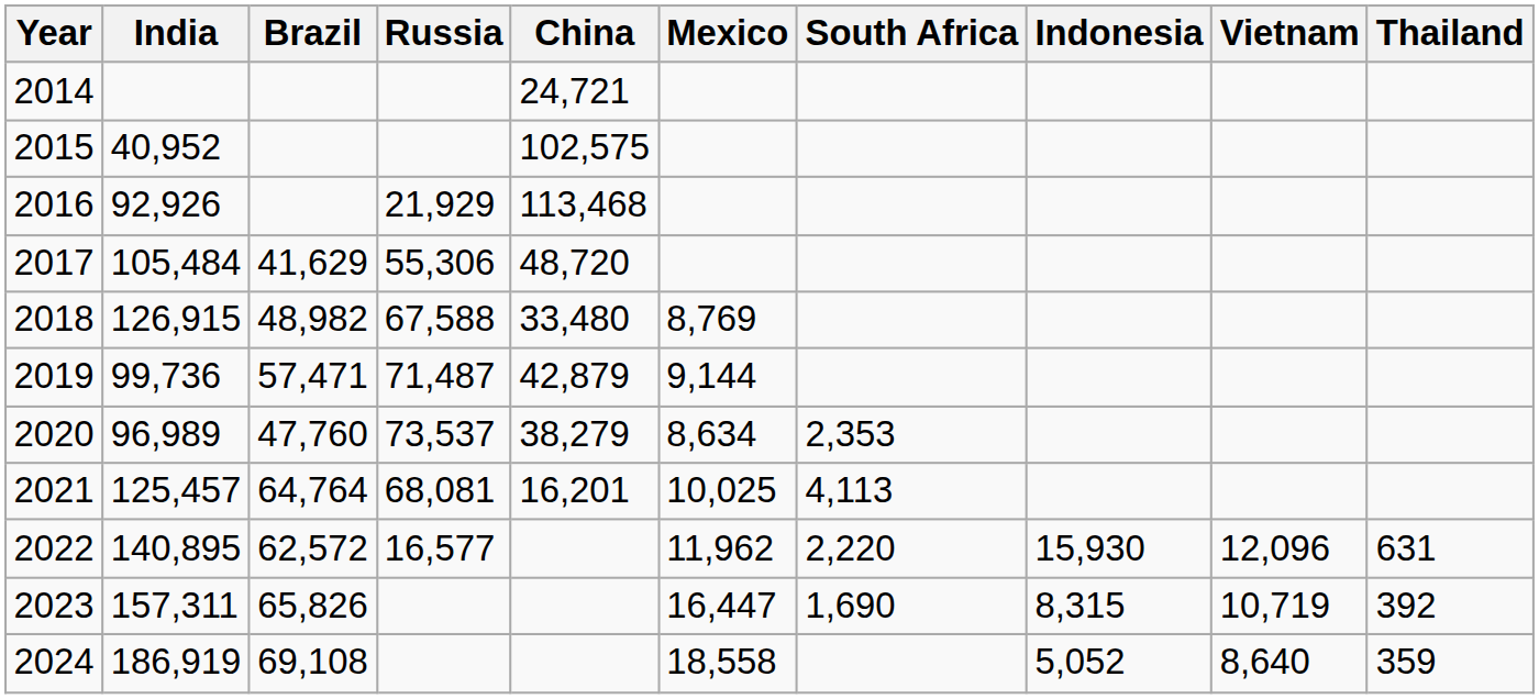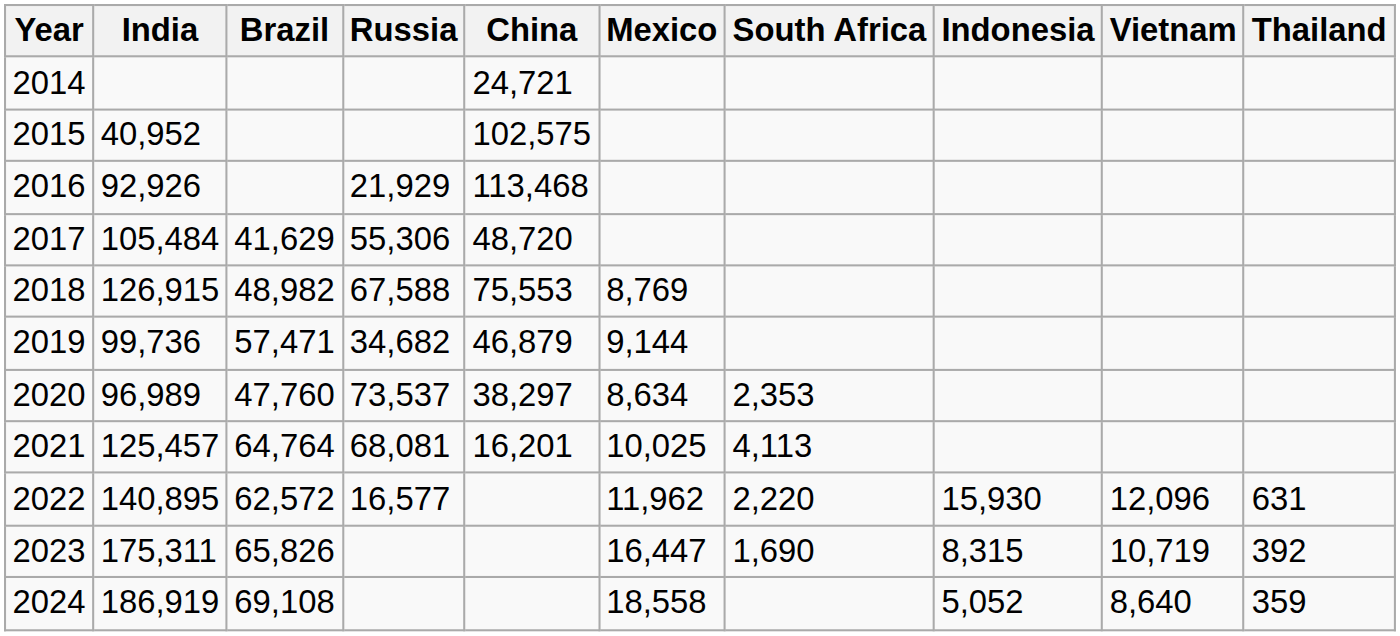2018 | China: 33,480 -> 75,553
2019 | Russia: 71,487 -> 34,682
2019 | China: 42,879 -> 46,879
2020 | China: 38,279 -> 38,297
2023 | India: 157,311 -> 175,311
